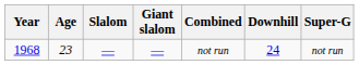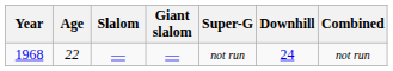columns swapped: Super-G <-> Combined
1968 | Age: 23 -> 22
